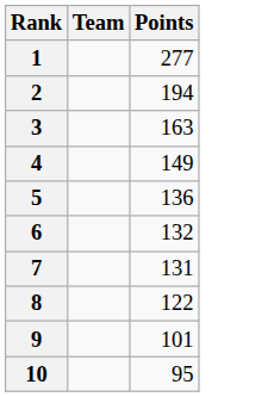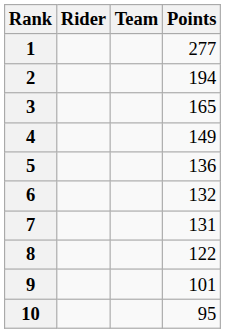+ column: Rider
3 | Points: 163 -> 165
